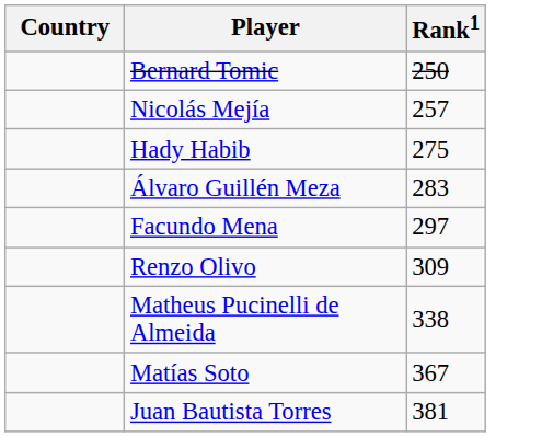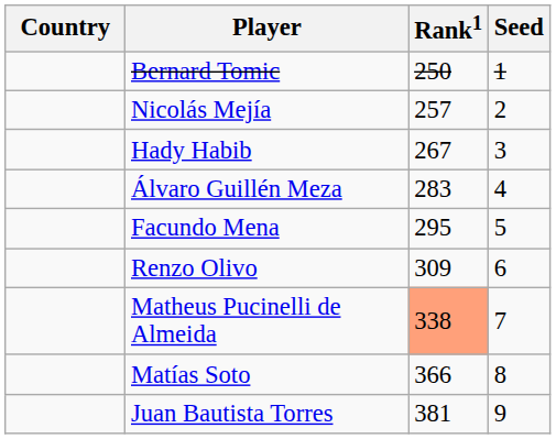+ column: Seed | 1 | 2 | 3 | 4 | 5 | 6 | 7 | 8 | 9
Hady Habib | Rank1: 275 -> 267
Facundo Mena | Rank1: 297 -> 295
Matheus Pucinelli de Almeida | Rank1: no background -> lightsalmon background
Matías Soto | Rank1: 367 -> 366
